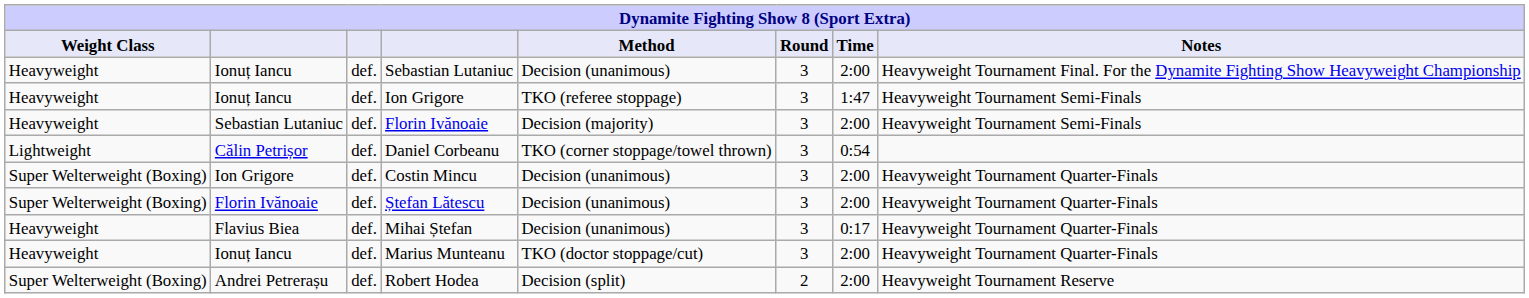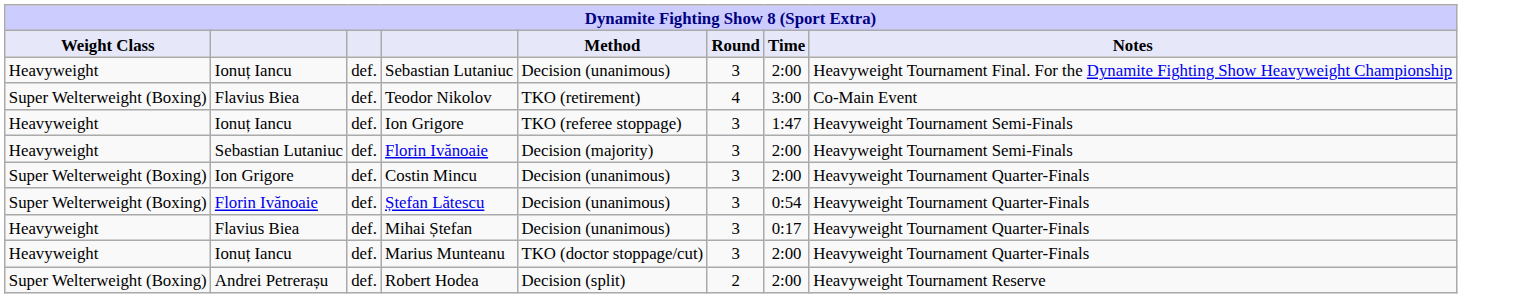+ row: Super Welterweight (Boxing) | Flavius Biea | def. | Teodor Nikolov | TKO (retirement) | 4 | 3:00 | Co-Main Event
- row: Lightweight | Călin Petrișor | def. | Daniel Corbeanu | TKO (corner stoppage/towel thrown) | 3 | 0:54
Ștefan Lătescu | Time: 2:00 -> 0:54
